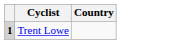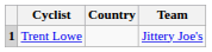+ column: Team | Jittery Joe's
